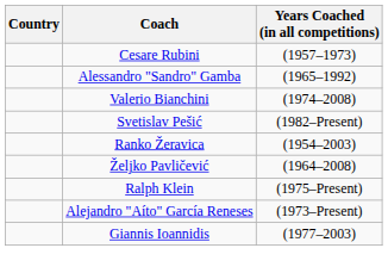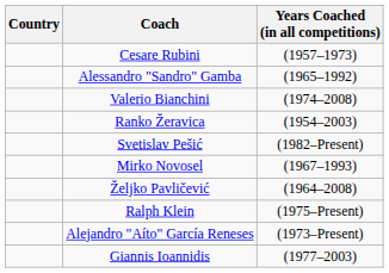rows swapped: Ranko Žeravica <-> Svetislav Pešić
+ row: Mirko Novosel | (1967–1993)
